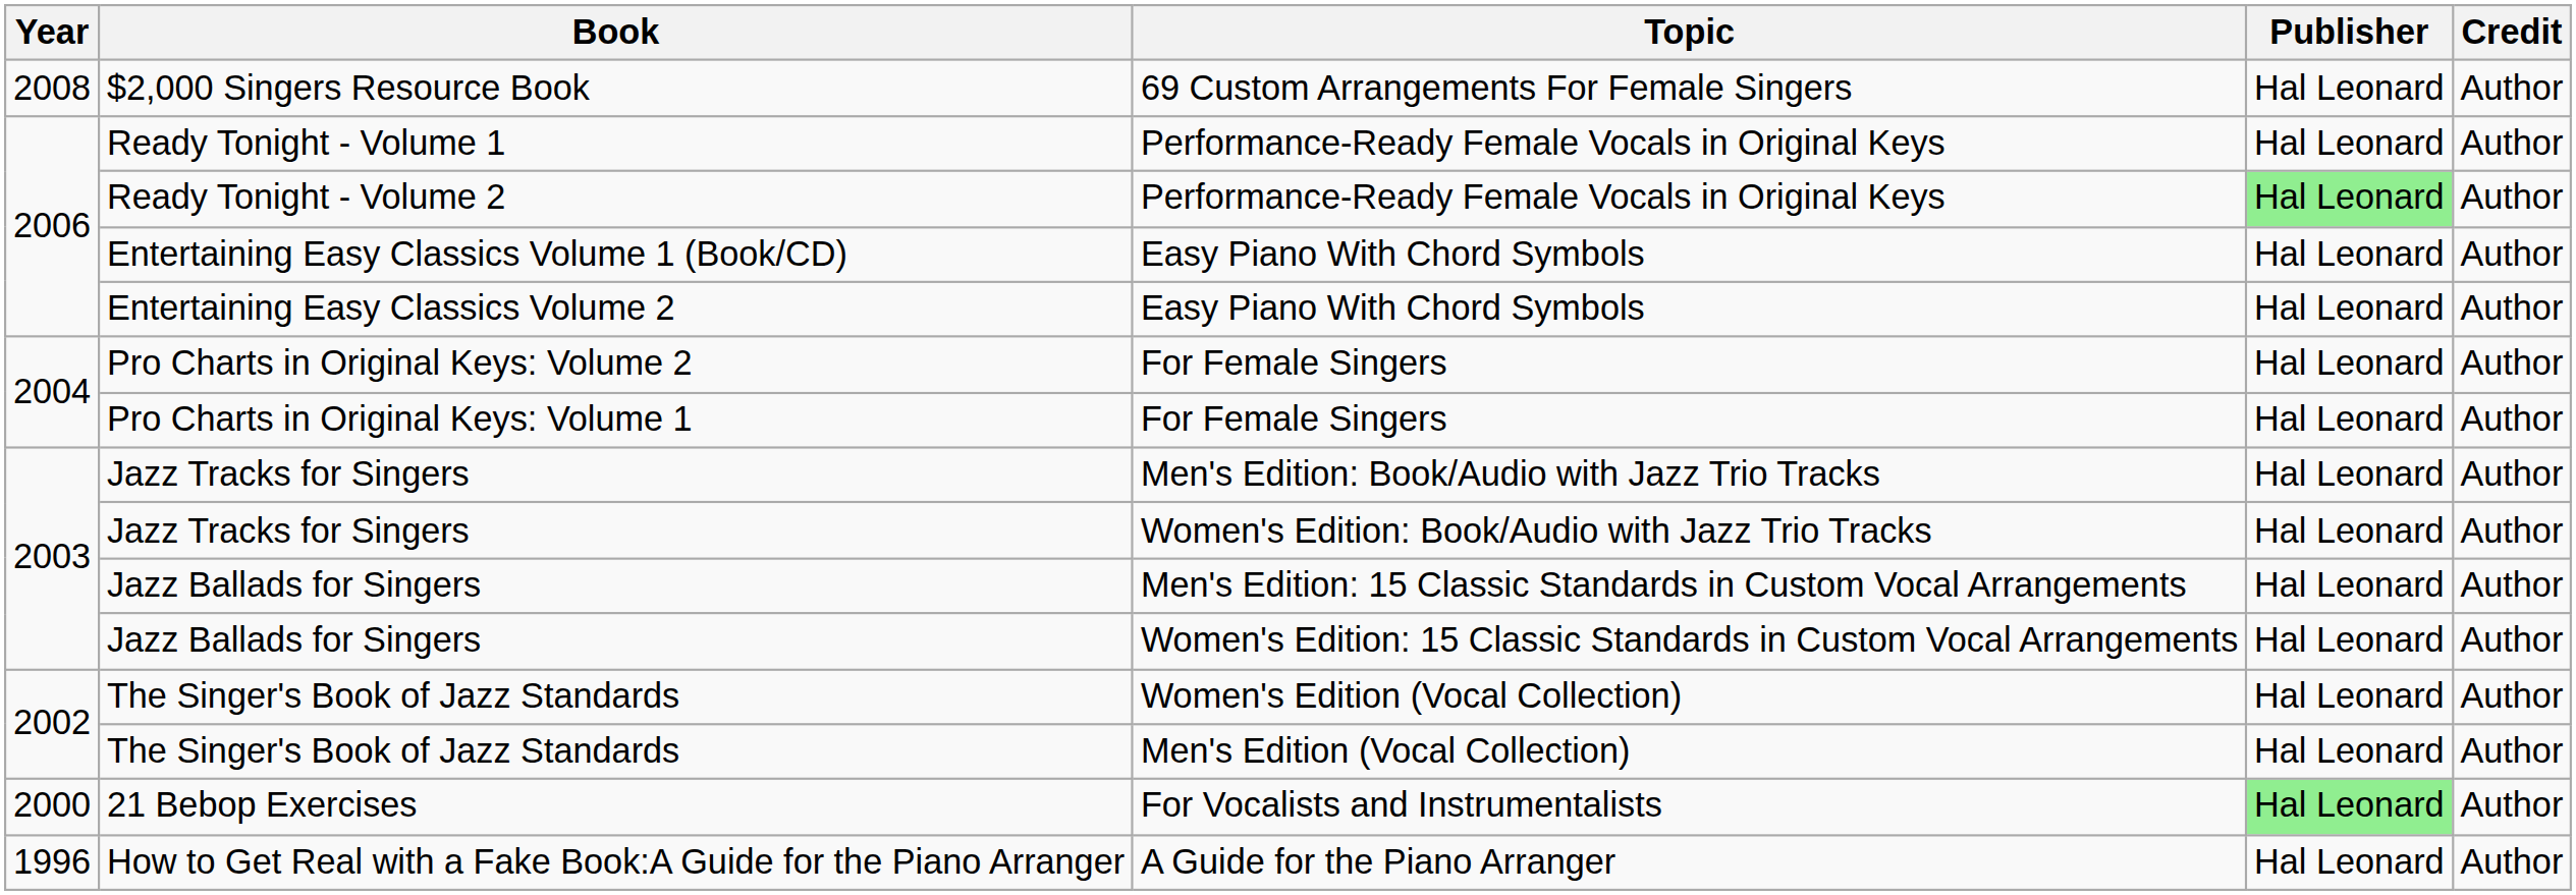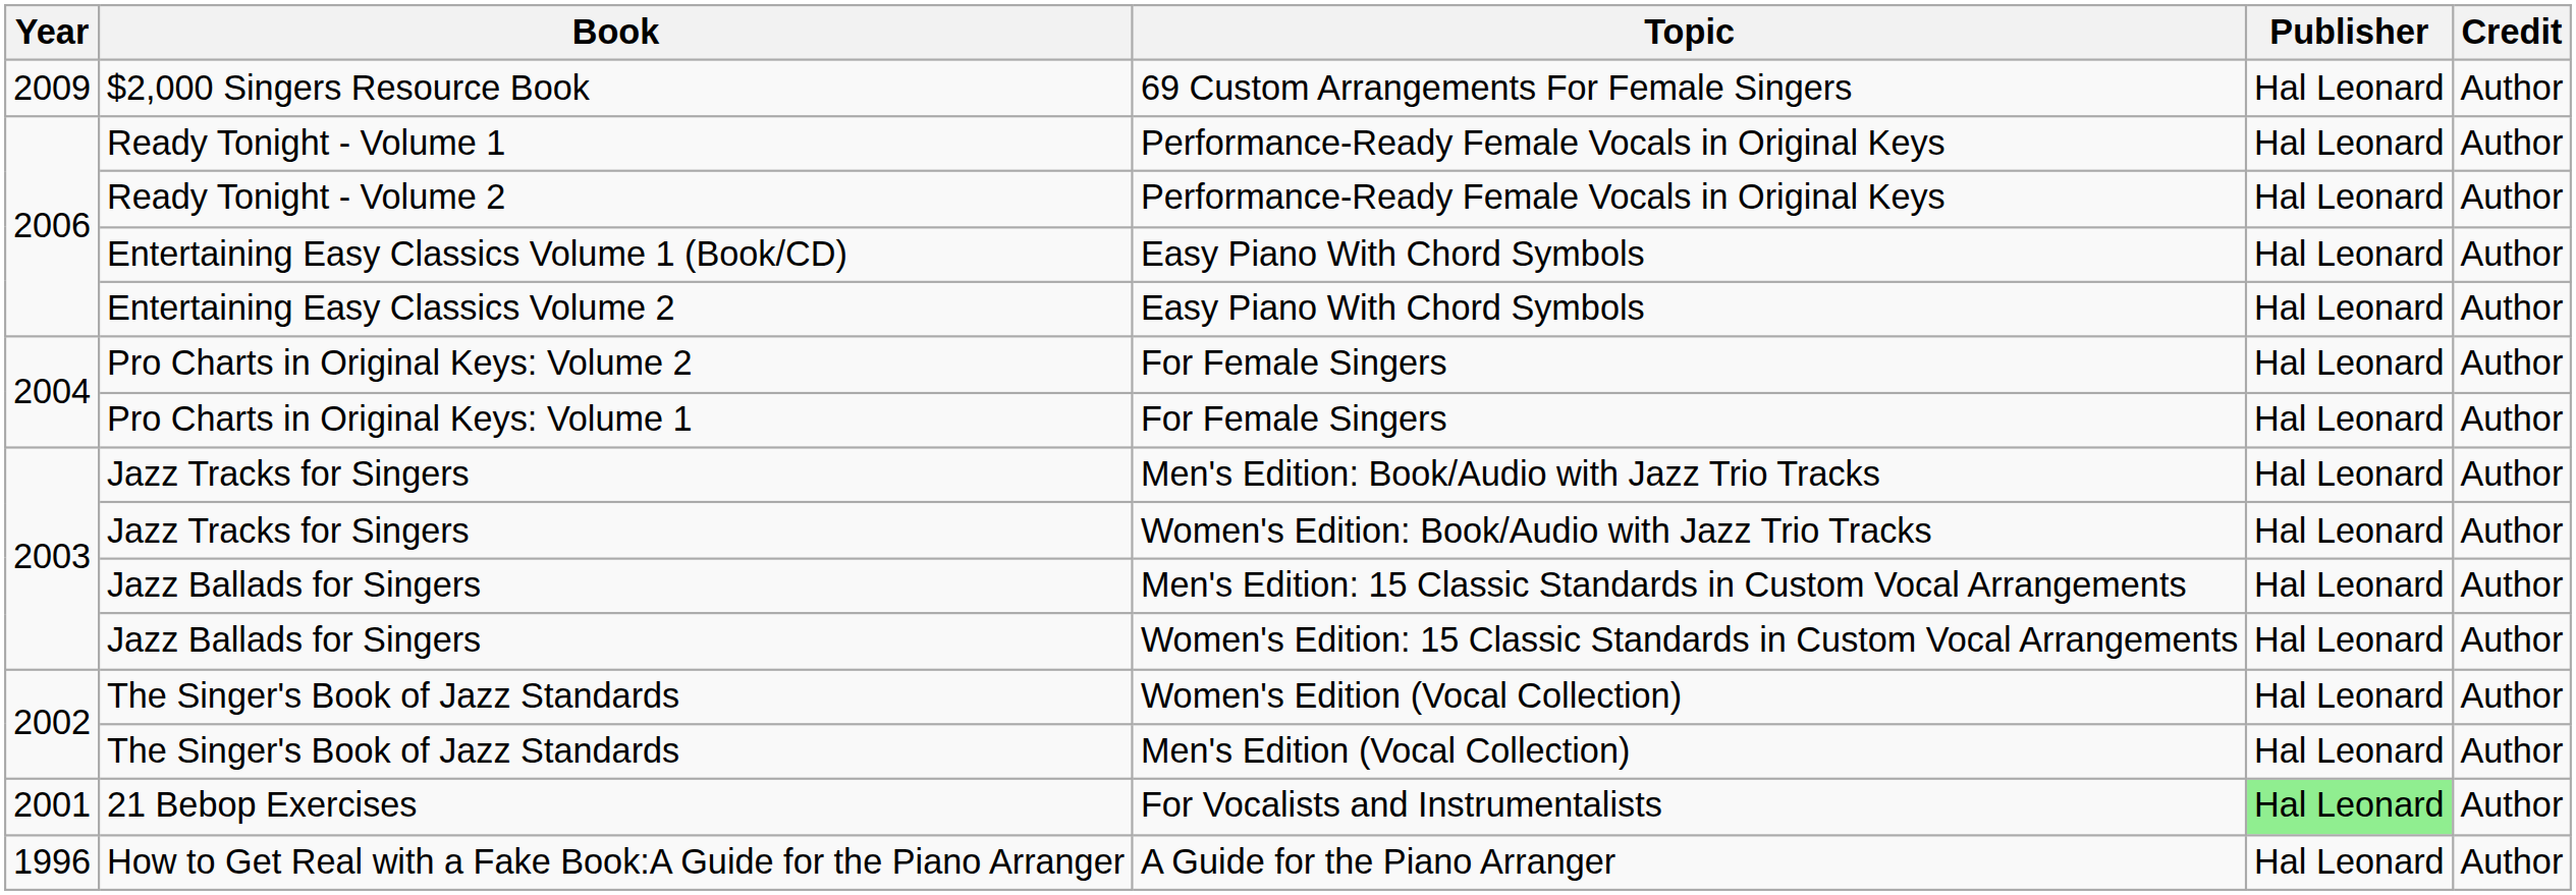$2,000 Singers Resource Book | Year: 2008 -> 2009
Ready Tonight - Volume 2 | Publisher: lightgreen background -> no background
21 Bebop Exercises | Year: 2000 -> 2001
